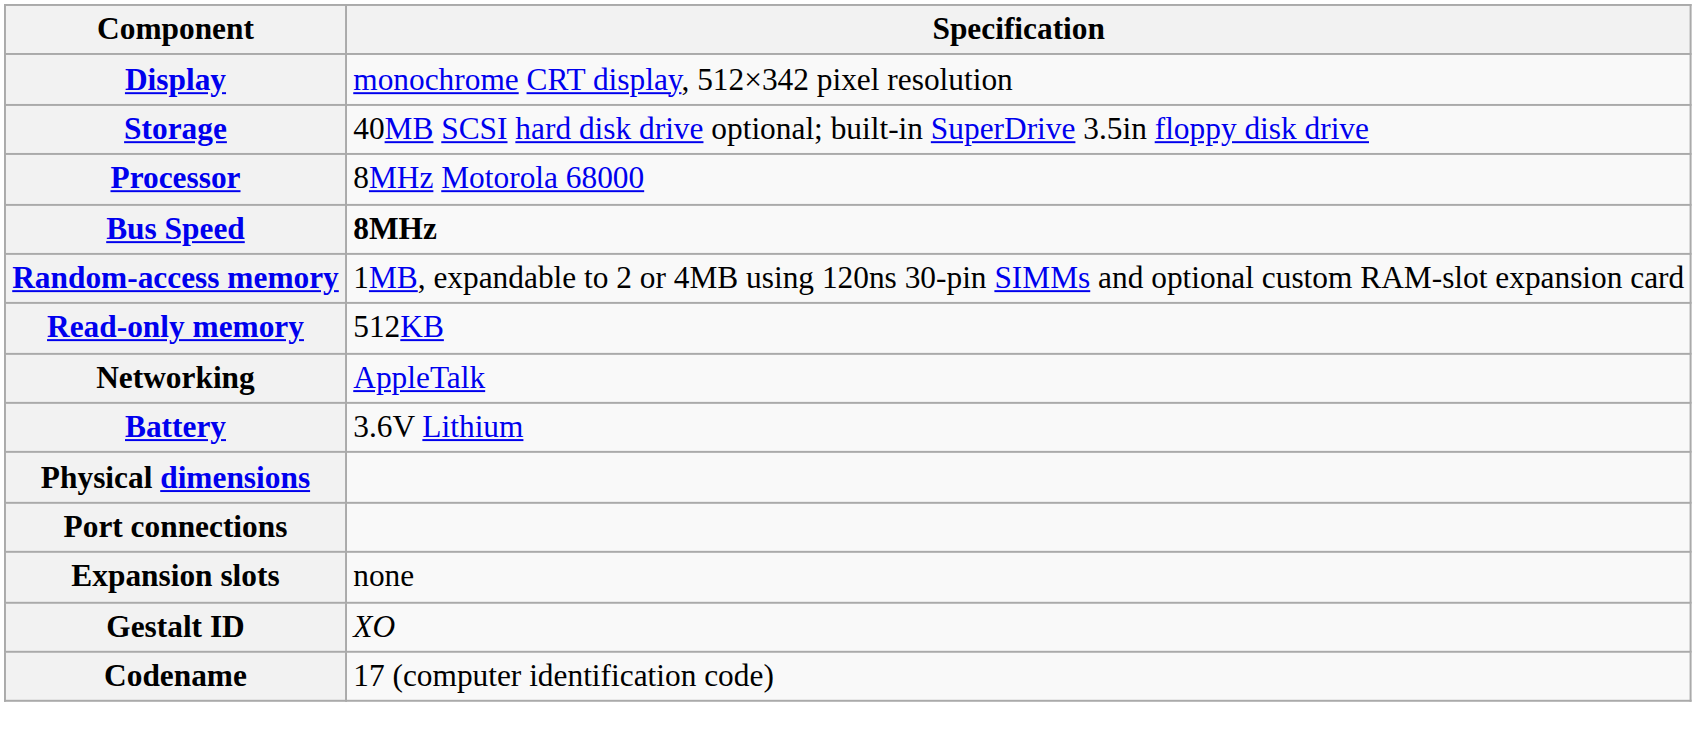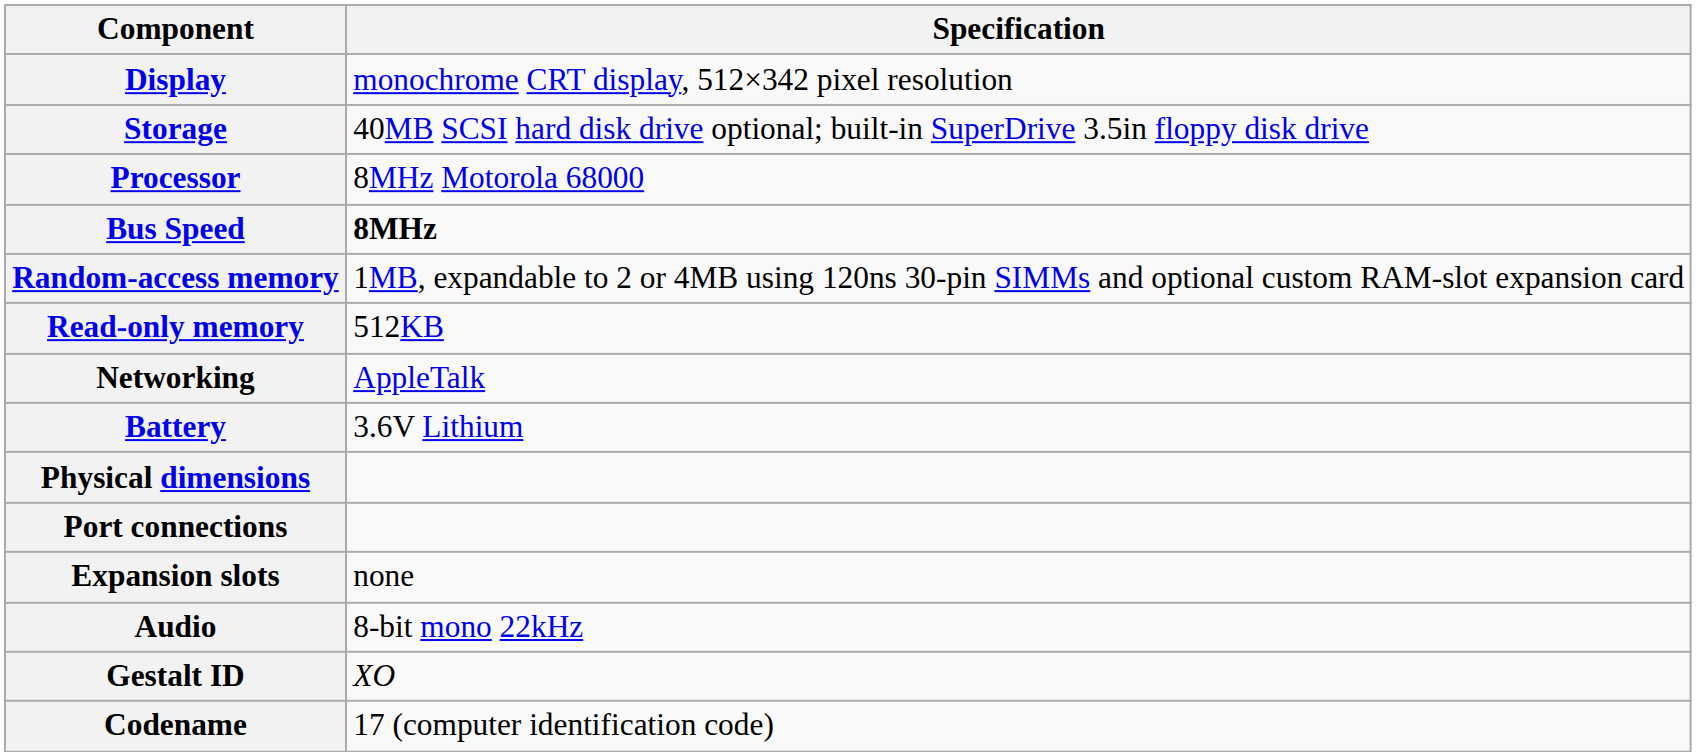+ row: Audio | 8-bit mono 22kHz
